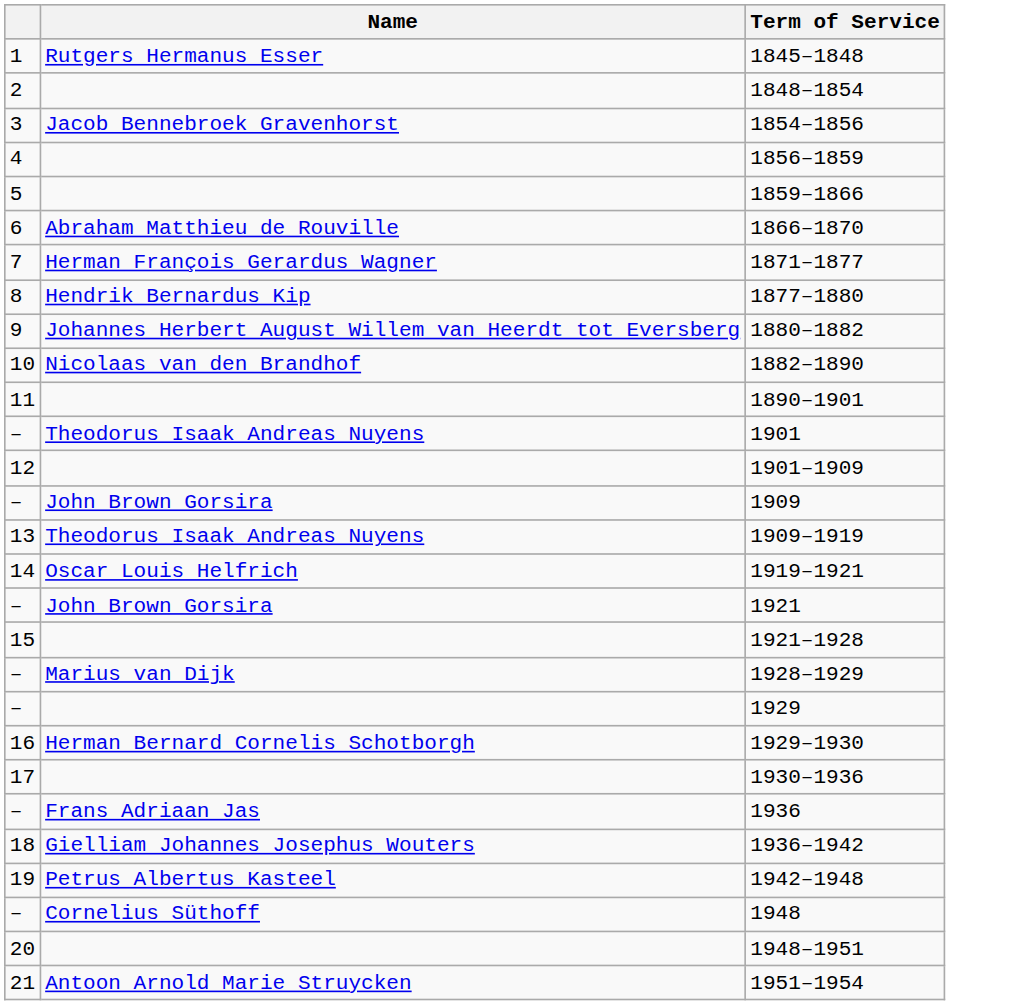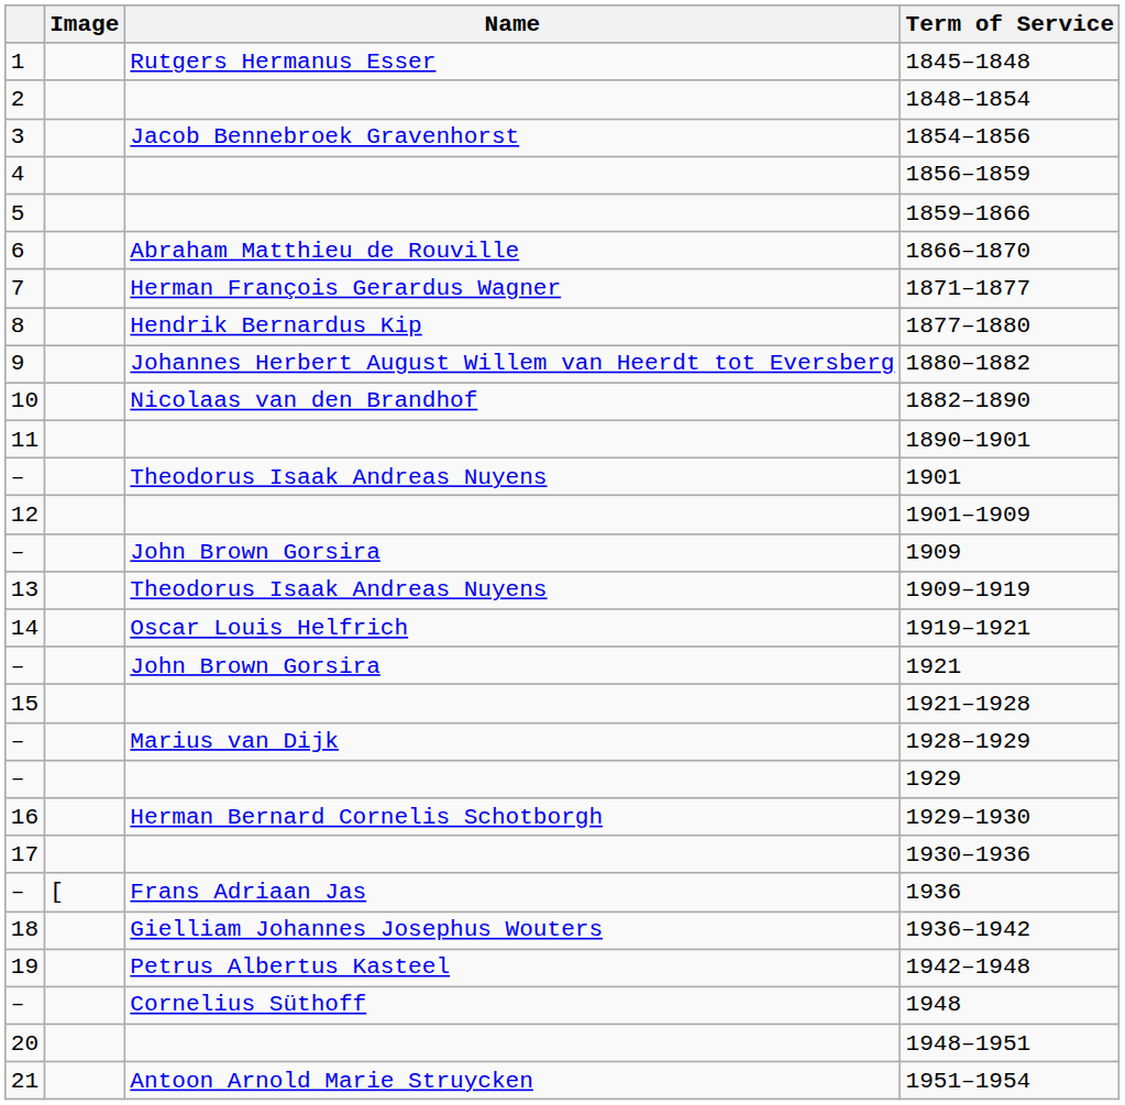+ column: Image | [
